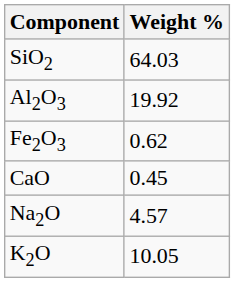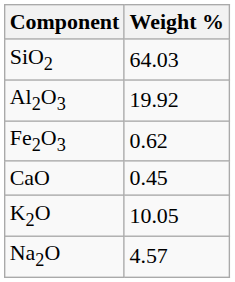rows swapped: Na2O <-> K2O
